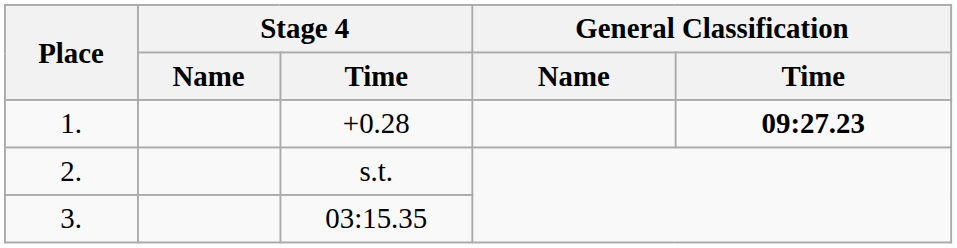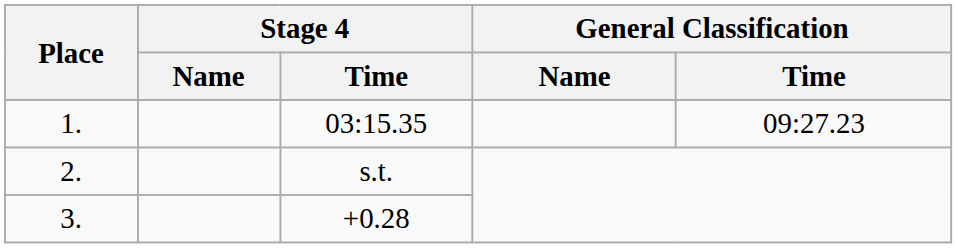1. | Stage 4 / Time: +0.28 -> 03:15.35
1. | General Classification / Time: bold -> normal
3. | Stage 4 / Time: 03:15.35 -> +0.28
